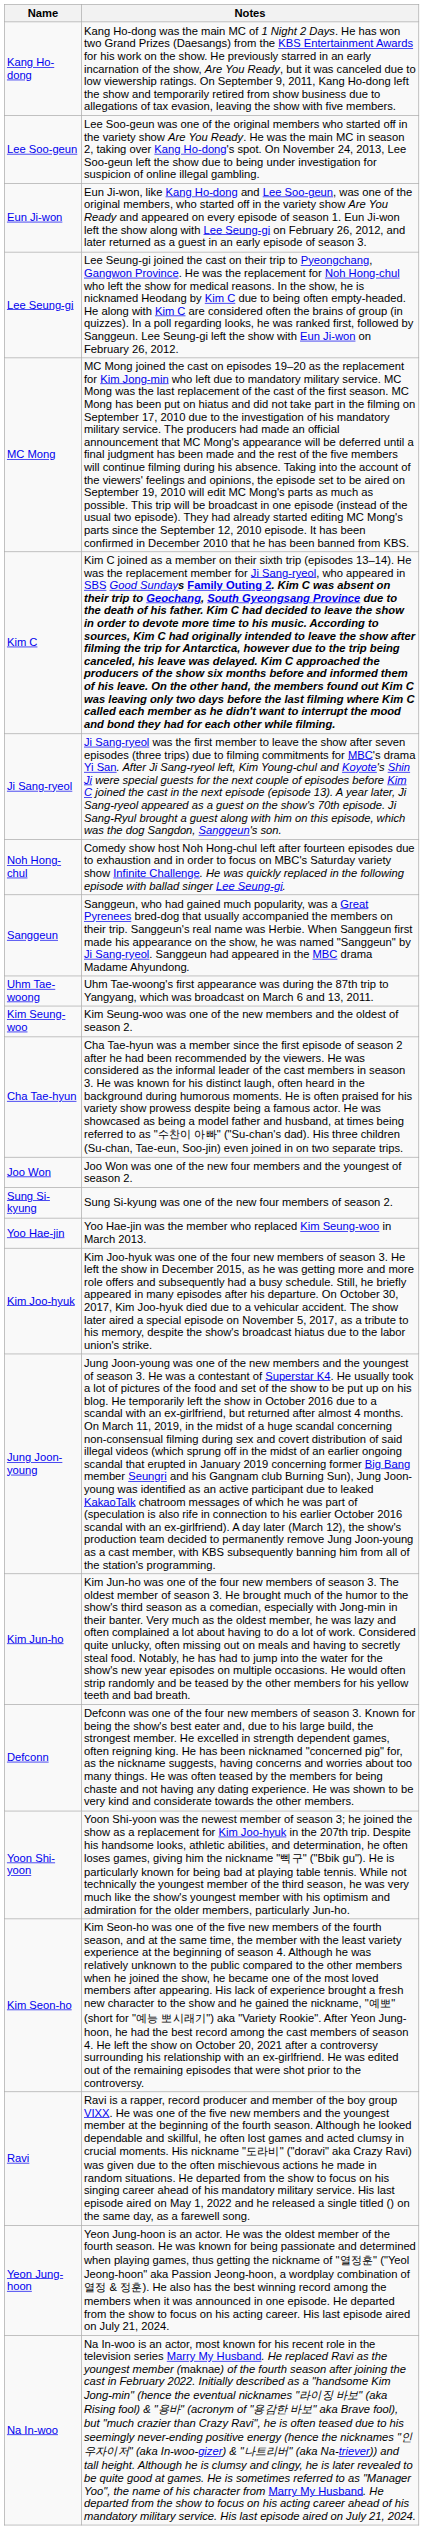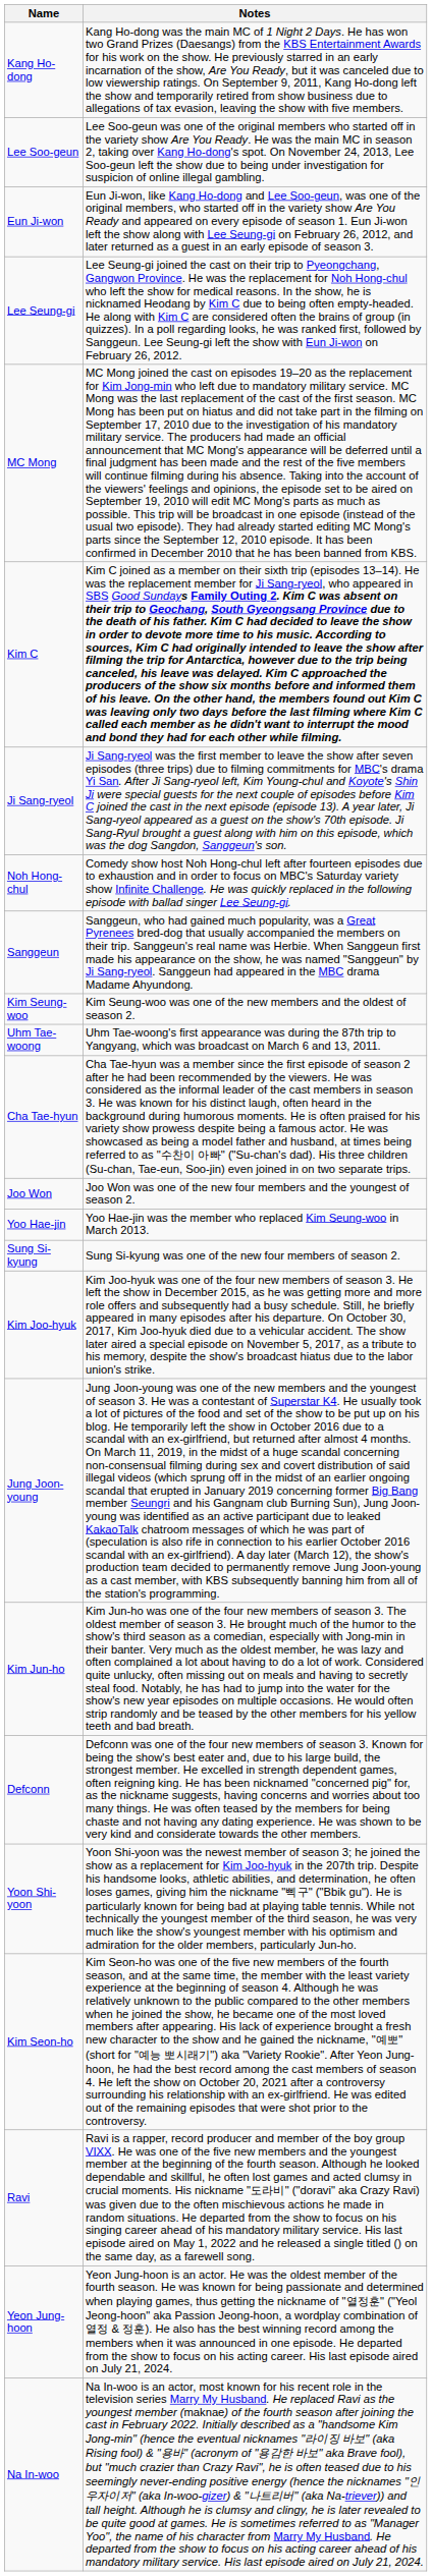rows swapped: Uhm Tae-woong <-> Kim Seung-woo
rows swapped: Sung Si-kyung <-> Yoo Hae-jin
